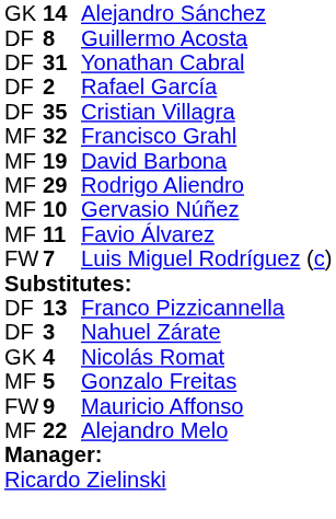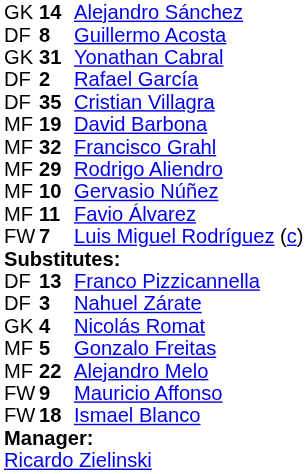Yonathan Cabral | column 1: DF -> GK
rows swapped: David Barbona <-> Francisco Grahl
rows swapped: Alejandro Melo <-> Mauricio Affonso
+ row: FW | 18 | Ismael Blanco
